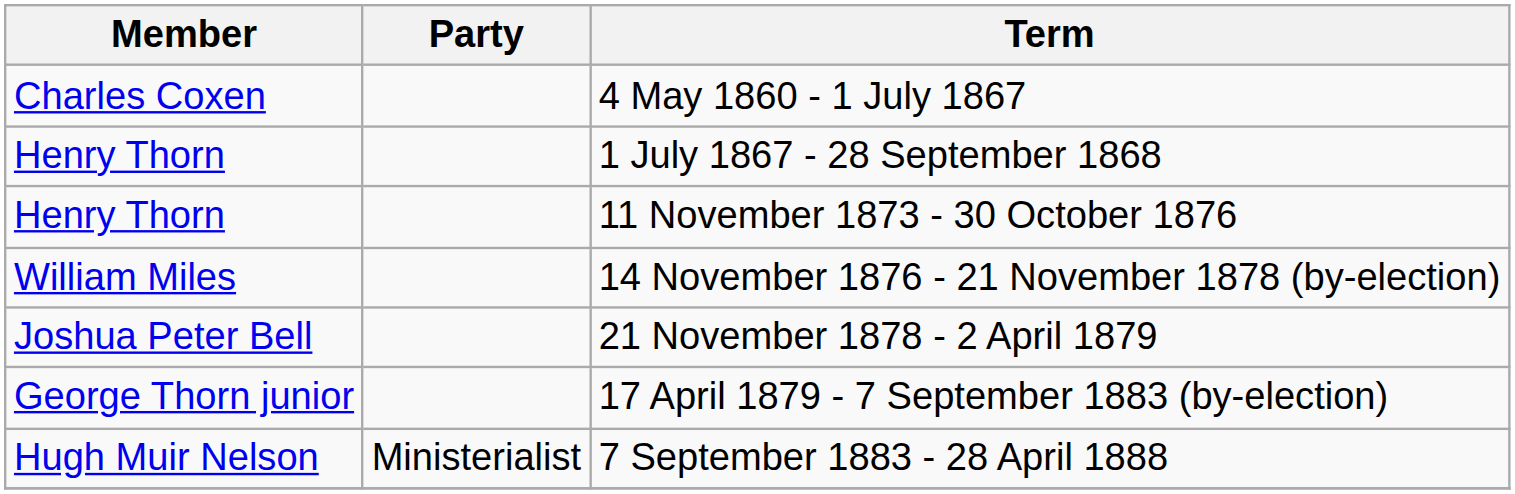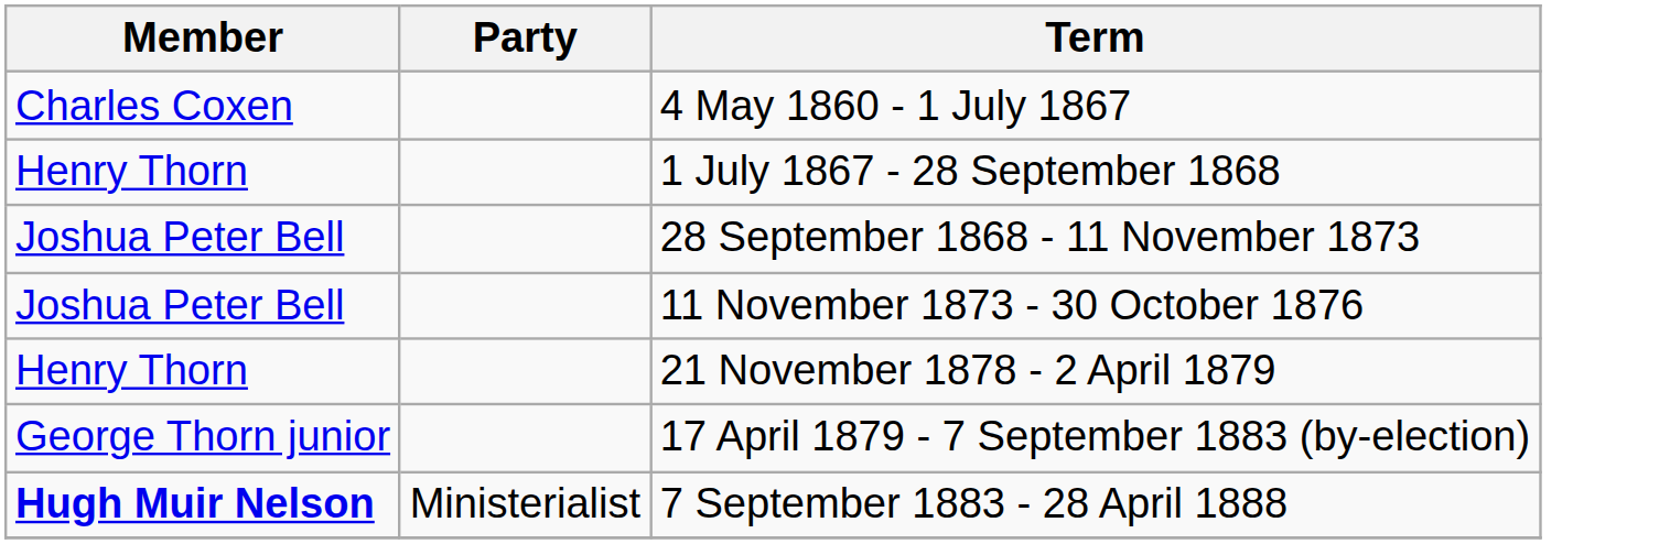+ row: Joshua Peter Bell | 28 September 1868 - 11 November 1873
11 November 1873 - 30 October 1876 | Member: Henry Thorn -> Joshua Peter Bell
- row: William Miles | 14 November 1876 - 21 November 1878 (by-election)
21 November 1878 - 2 April 1879 | Member: Joshua Peter Bell -> Henry Thorn
7 September 1883 - 28 April 1888 | Member: normal -> bold
